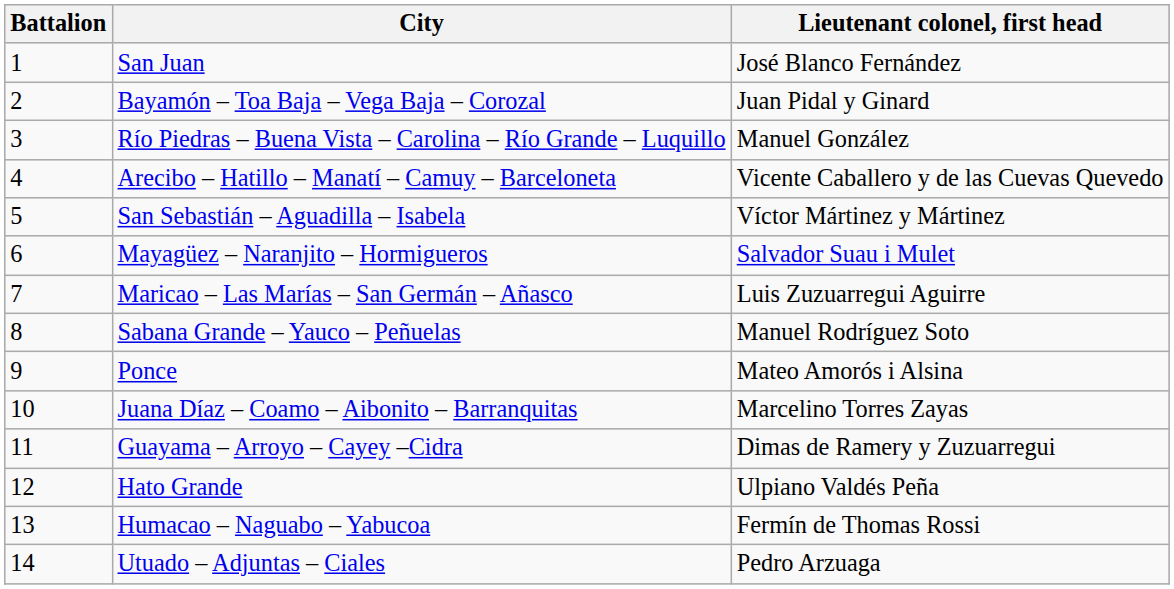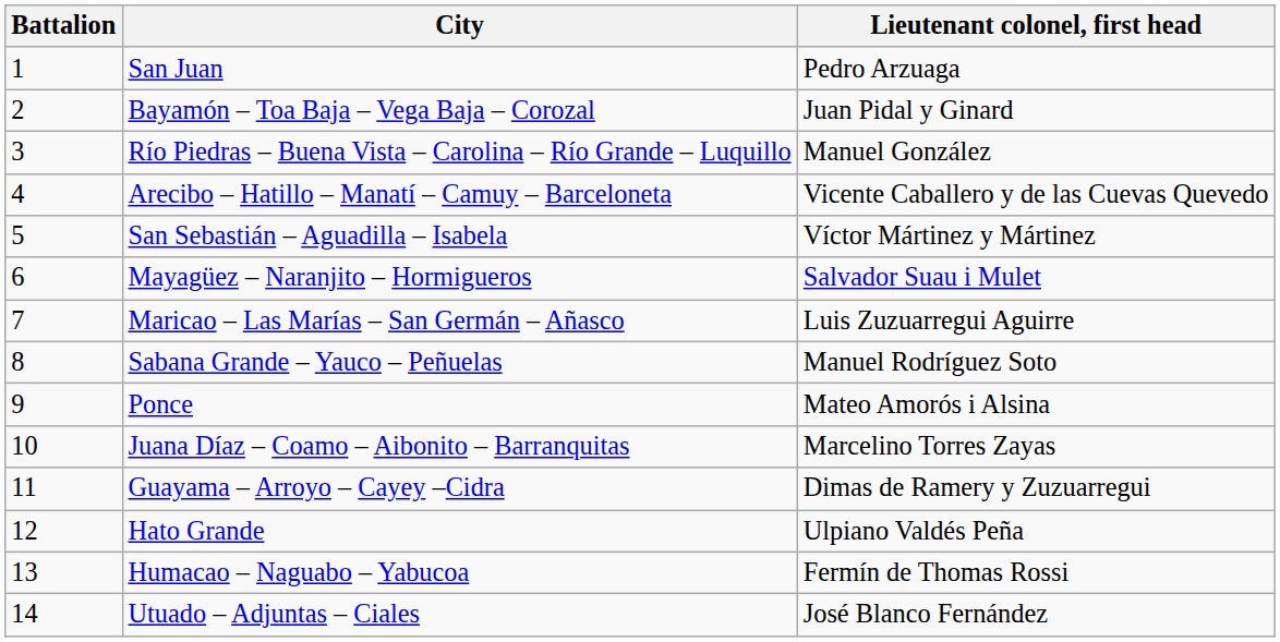San Juan | Lieutenant colonel, first head: José Blanco Fernández -> Pedro Arzuaga
Utuado – Adjuntas – Ciales | Lieutenant colonel, first head: Pedro Arzuaga -> José Blanco Fernández
